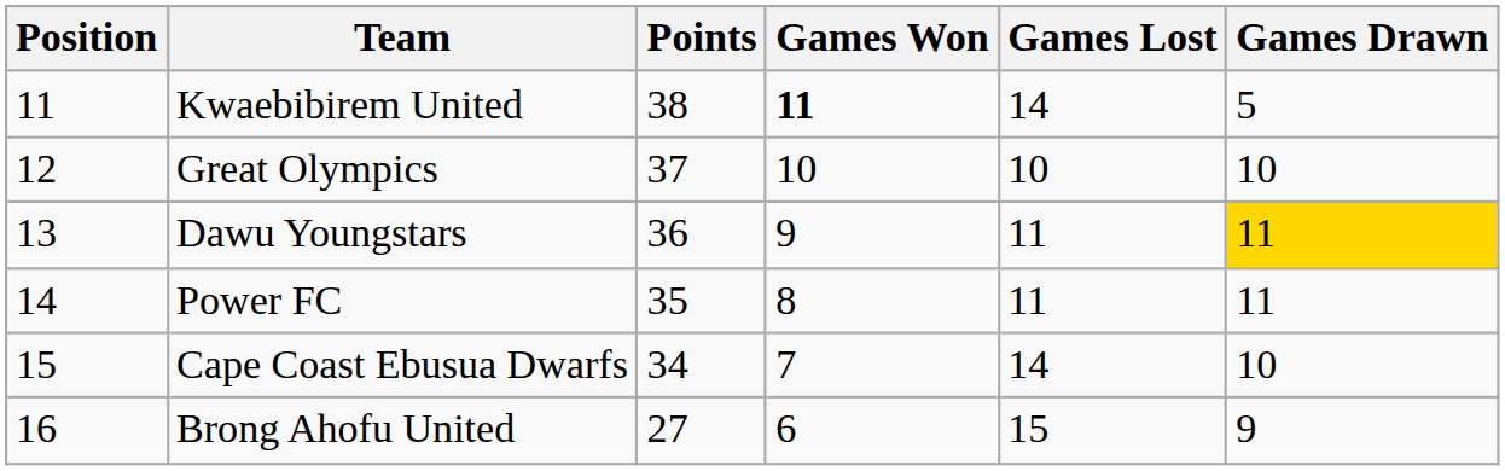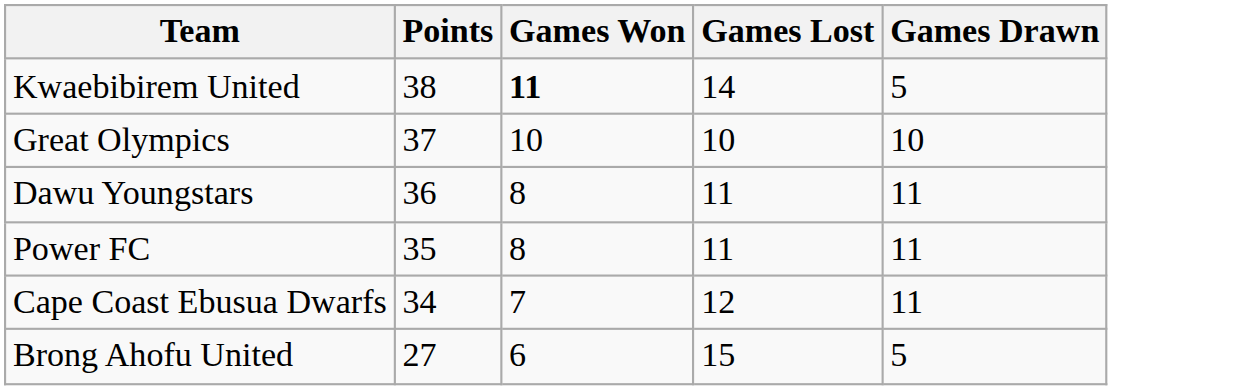- column: Position | 11 | 12 | 13 | 14 | 15 | 16
Dawu Youngstars | Games Won: 9 -> 8
Dawu Youngstars | Games Drawn: gold background -> no background
Cape Coast Ebusua Dwarfs | Games Lost: 14 -> 12
Cape Coast Ebusua Dwarfs | Games Drawn: 10 -> 11
Brong Ahofu United | Games Drawn: 9 -> 5
